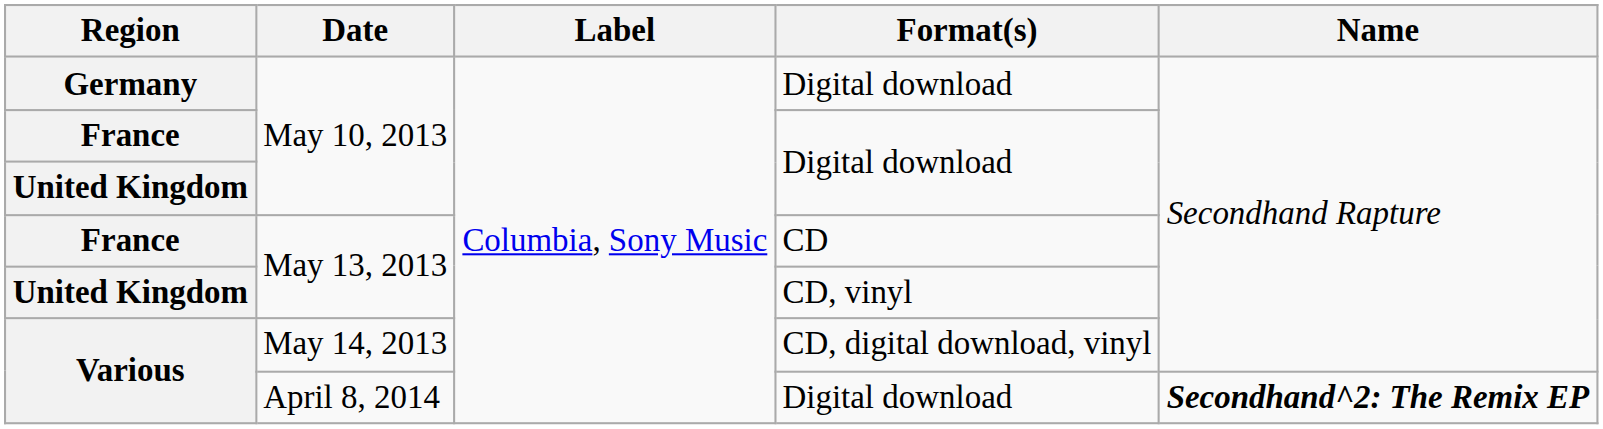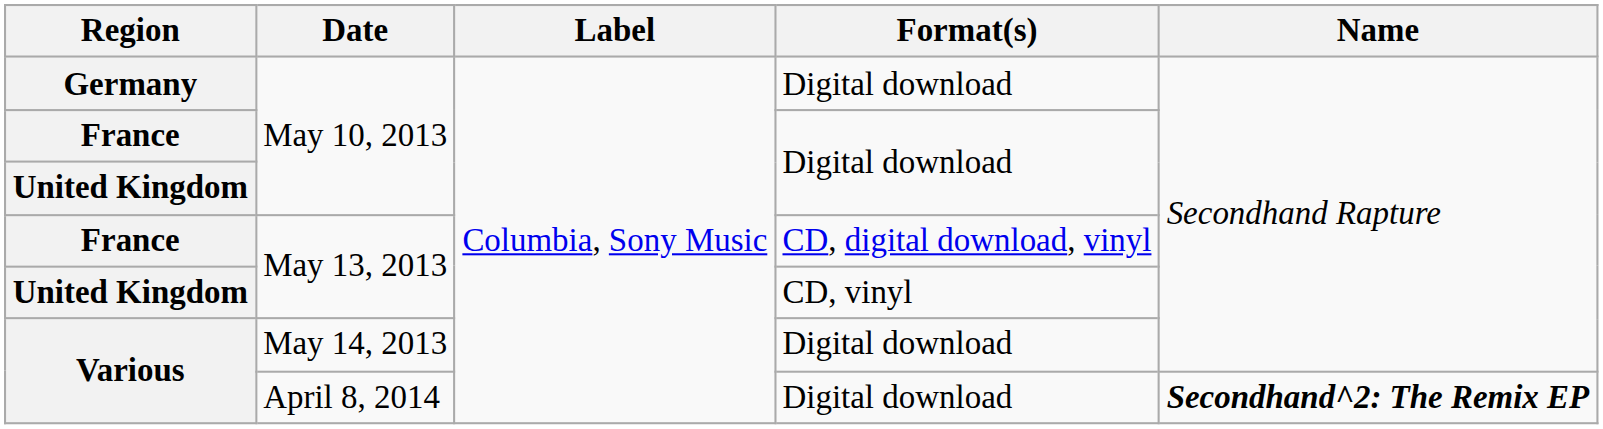France / May 13, 2013 | Format(s): CD -> CD, digital download, vinyl
Various / May 14, 2013 | Format(s): CD, digital download, vinyl -> Digital download
